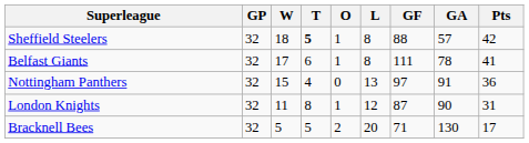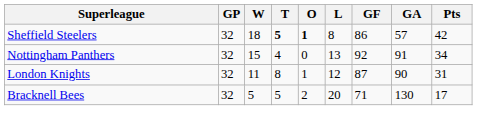Sheffield Steelers | O: normal -> bold
Sheffield Steelers | GF: 88 -> 86
- row: Belfast Giants | 32 | 17 | 6 | 1 | 8 | 111 | 78 | 41
Nottingham Panthers | GF: 97 -> 92
Nottingham Panthers | Pts: 36 -> 34
